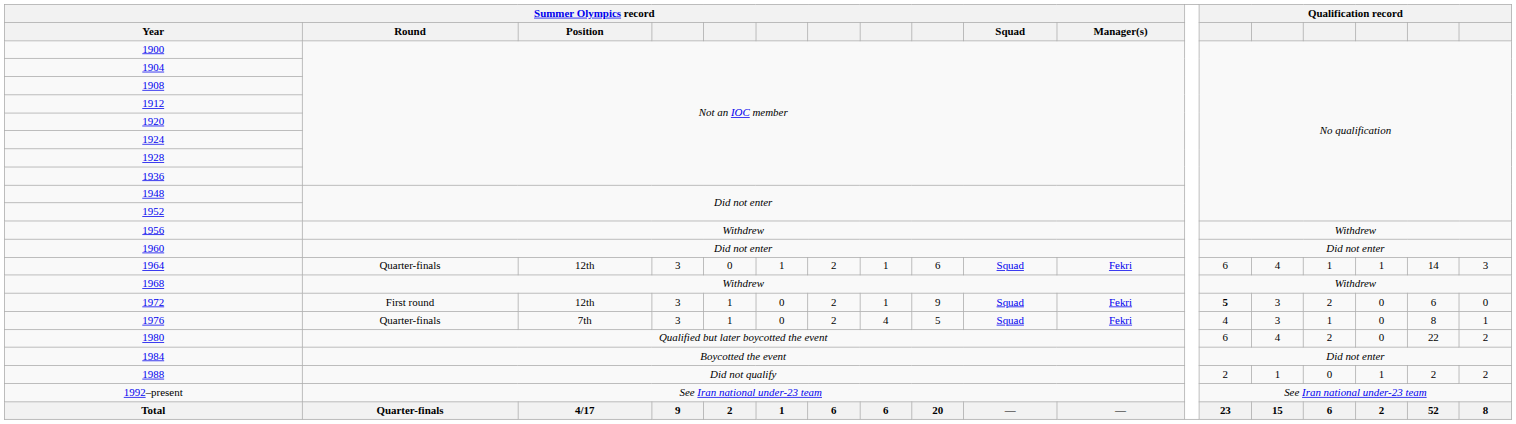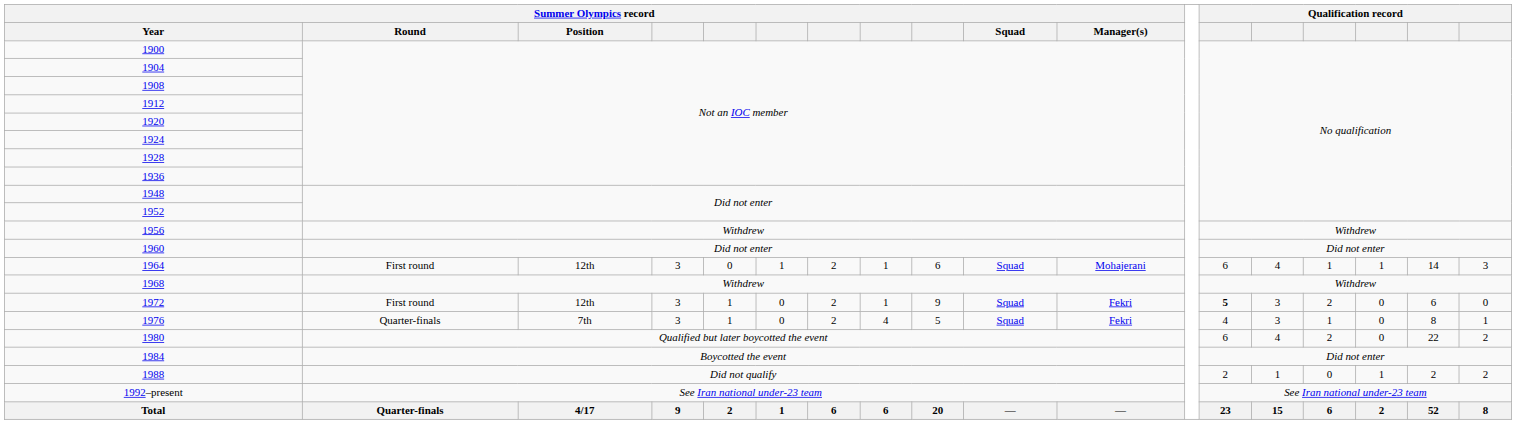1964 | Summer Olympics record / Round: Quarter-finals -> First round
1964 | Summer Olympics record / Manager(s): Fekri -> Mohajerani
